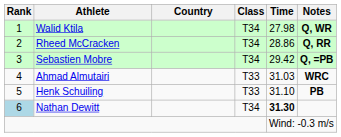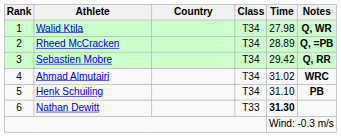Rheed McCracken | Time: 28.86 -> 28.89
Rheed McCracken | Notes: Q, RR -> Q, =PB
Sebastien Mobre | Notes: Q, =PB -> Q, RR
Ahmad Almutairi | Class: T33 -> T34
Ahmad Almutairi | Time: 31.03 -> 31.02
Henk Schuiling | Class: T33 -> T34
Nathan Dewitt | Rank: lightblue background -> no background
Nathan Dewitt | Class: T34 -> T33
